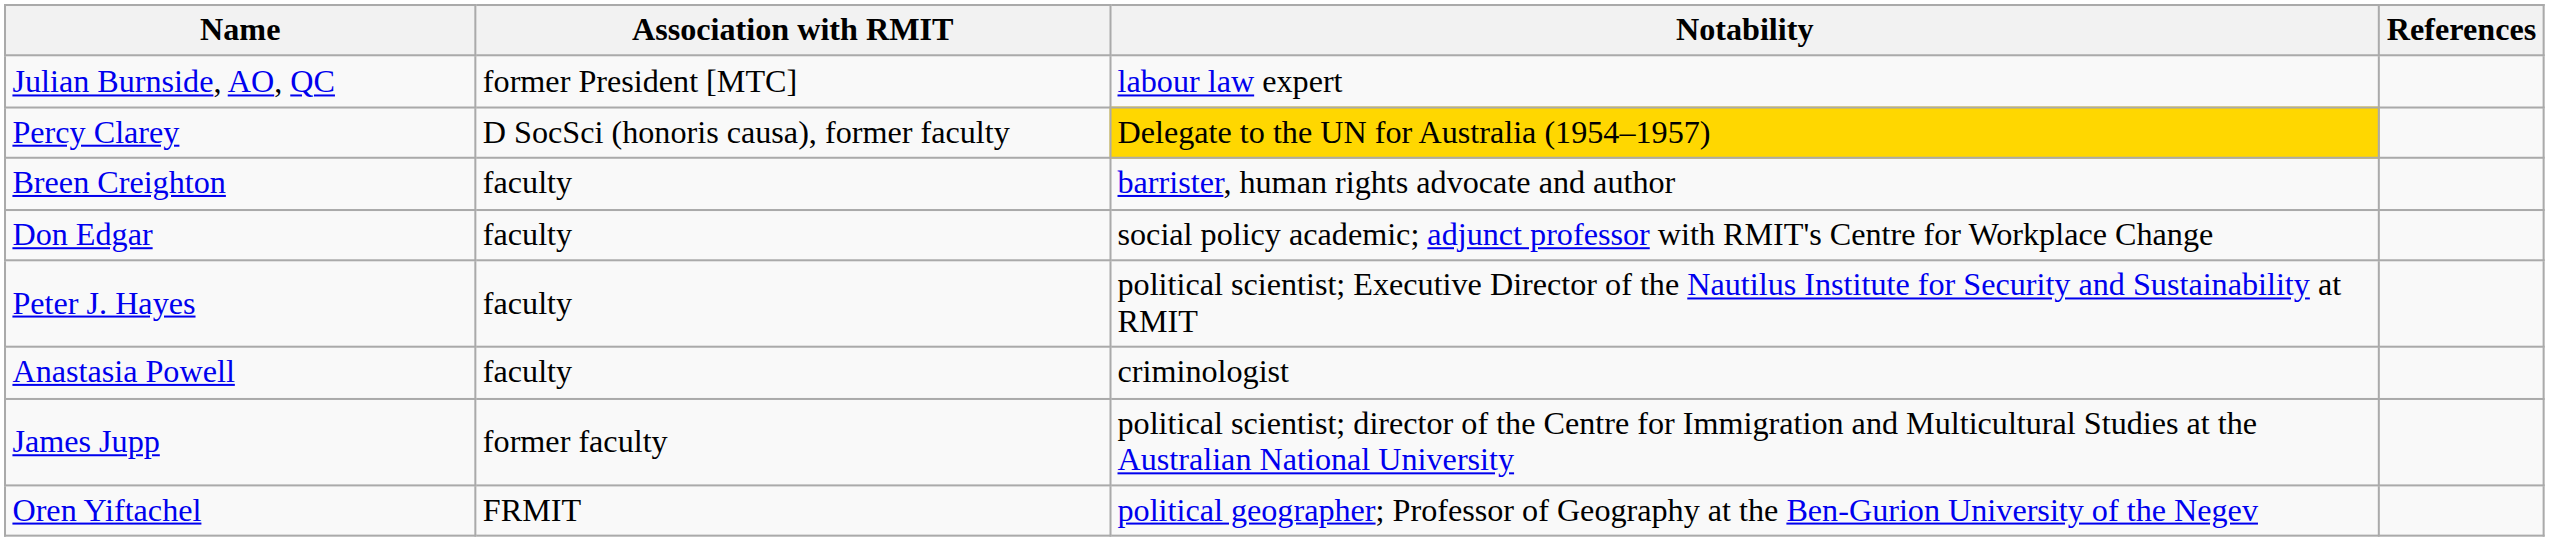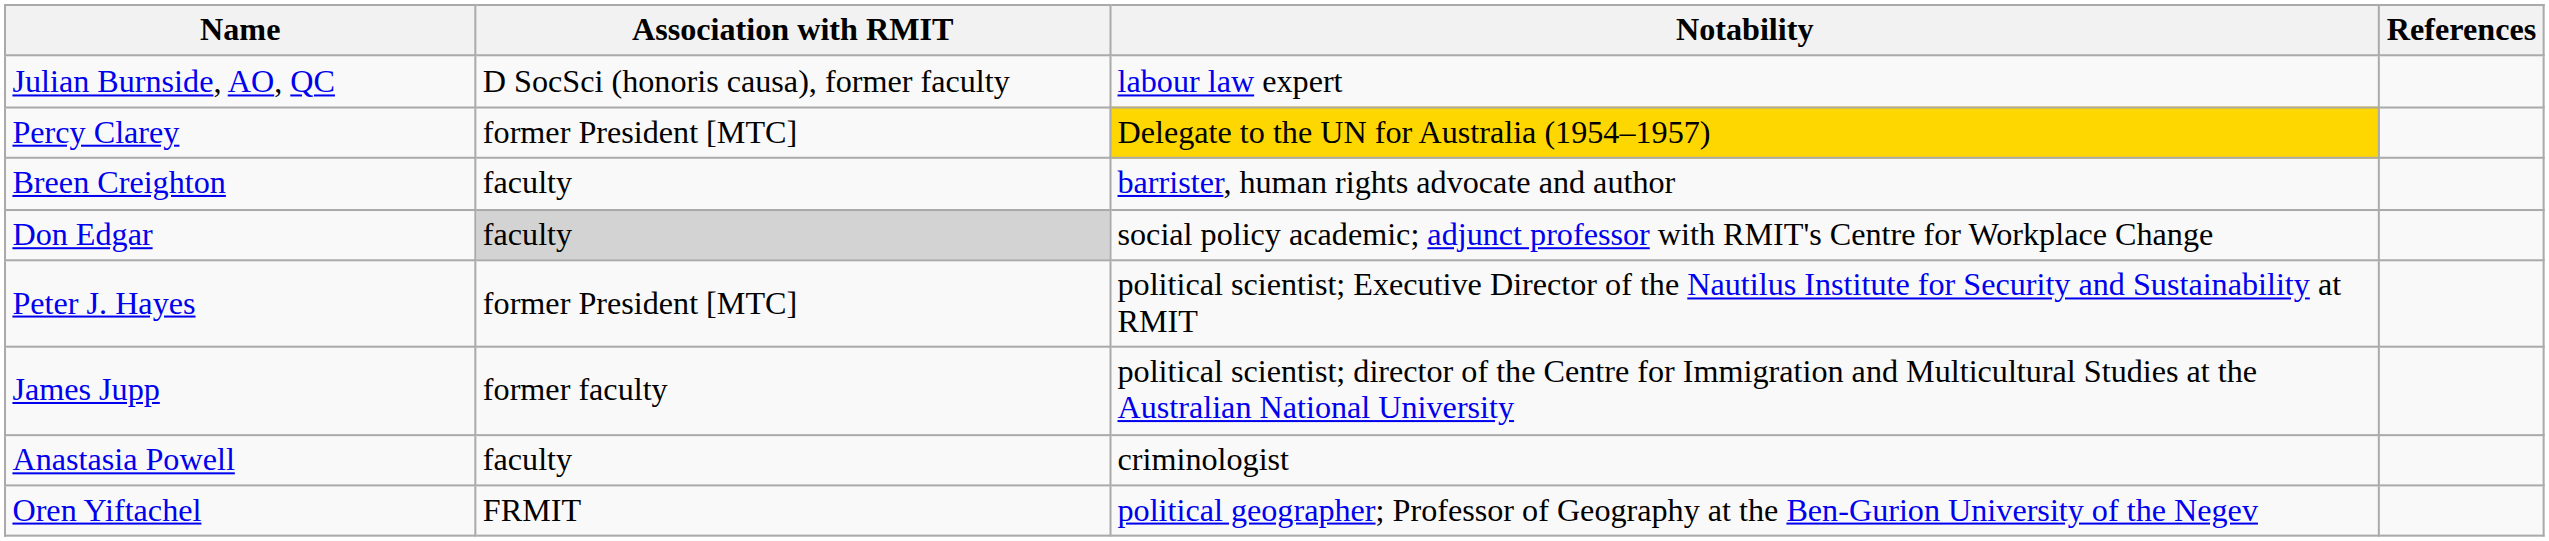Julian Burnside, AO, QC | Association with RMIT: former President [MTC] -> D SocSci (honoris causa), former faculty
Percy Clarey | Association with RMIT: D SocSci (honoris causa), former faculty -> former President [MTC]
Don Edgar | Association with RMIT: no background -> lightgrey background
Peter J. Hayes | Association with RMIT: faculty -> former President [MTC]
rows swapped: James Jupp <-> Anastasia Powell
